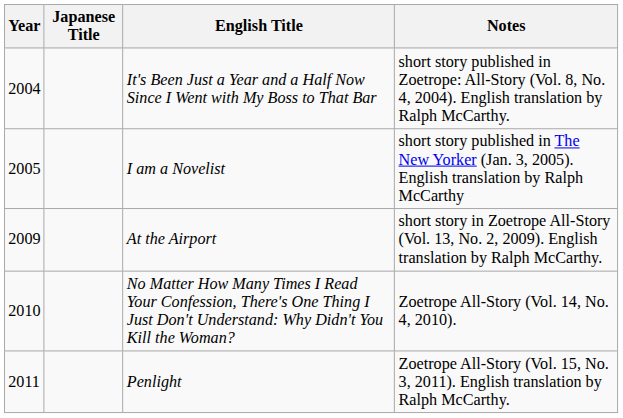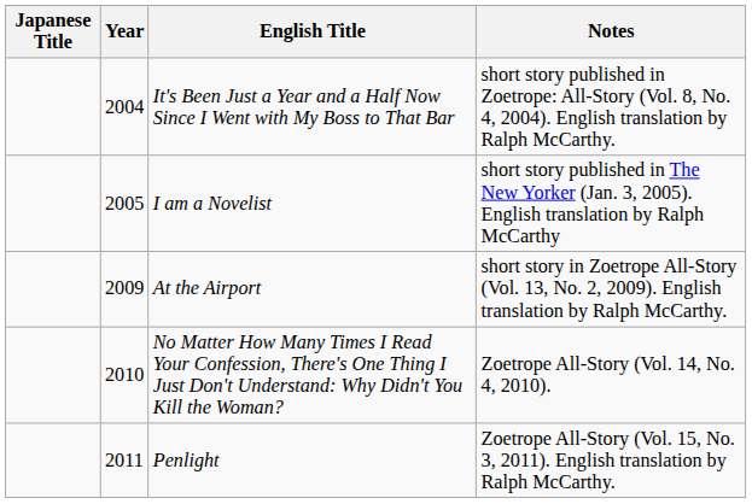columns swapped: Year <-> Japanese Title
